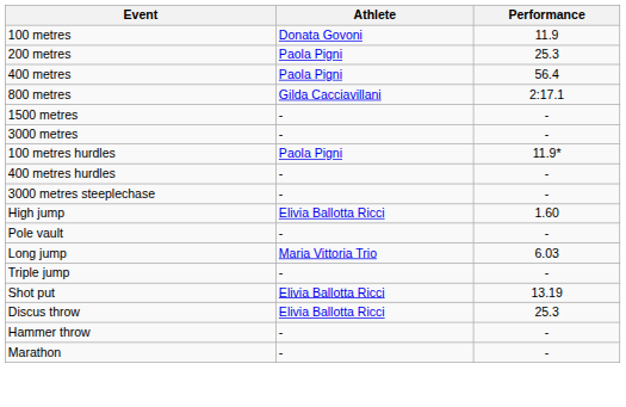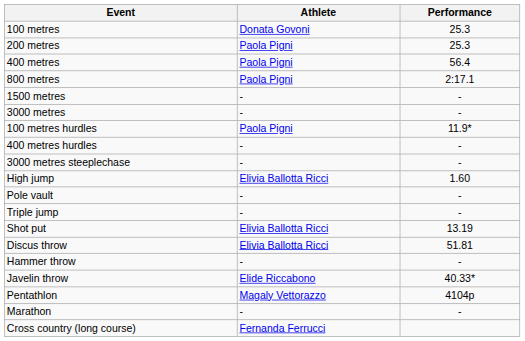100 metres | Performance: 11.9 -> 25.3
800 metres | Athlete: Gilda Cacciavillani -> Paola Pigni
- row: Long jump | Maria Vittoria Trio | 6.03
Discus throw | Performance: 25.3 -> 51.81
+ row: Javelin throw | Elide Riccabono | 40.33*
+ row: Pentathlon | Magaly Vettorazzo | 4104p
+ row: Cross country (long course) | Fernanda Ferrucci
